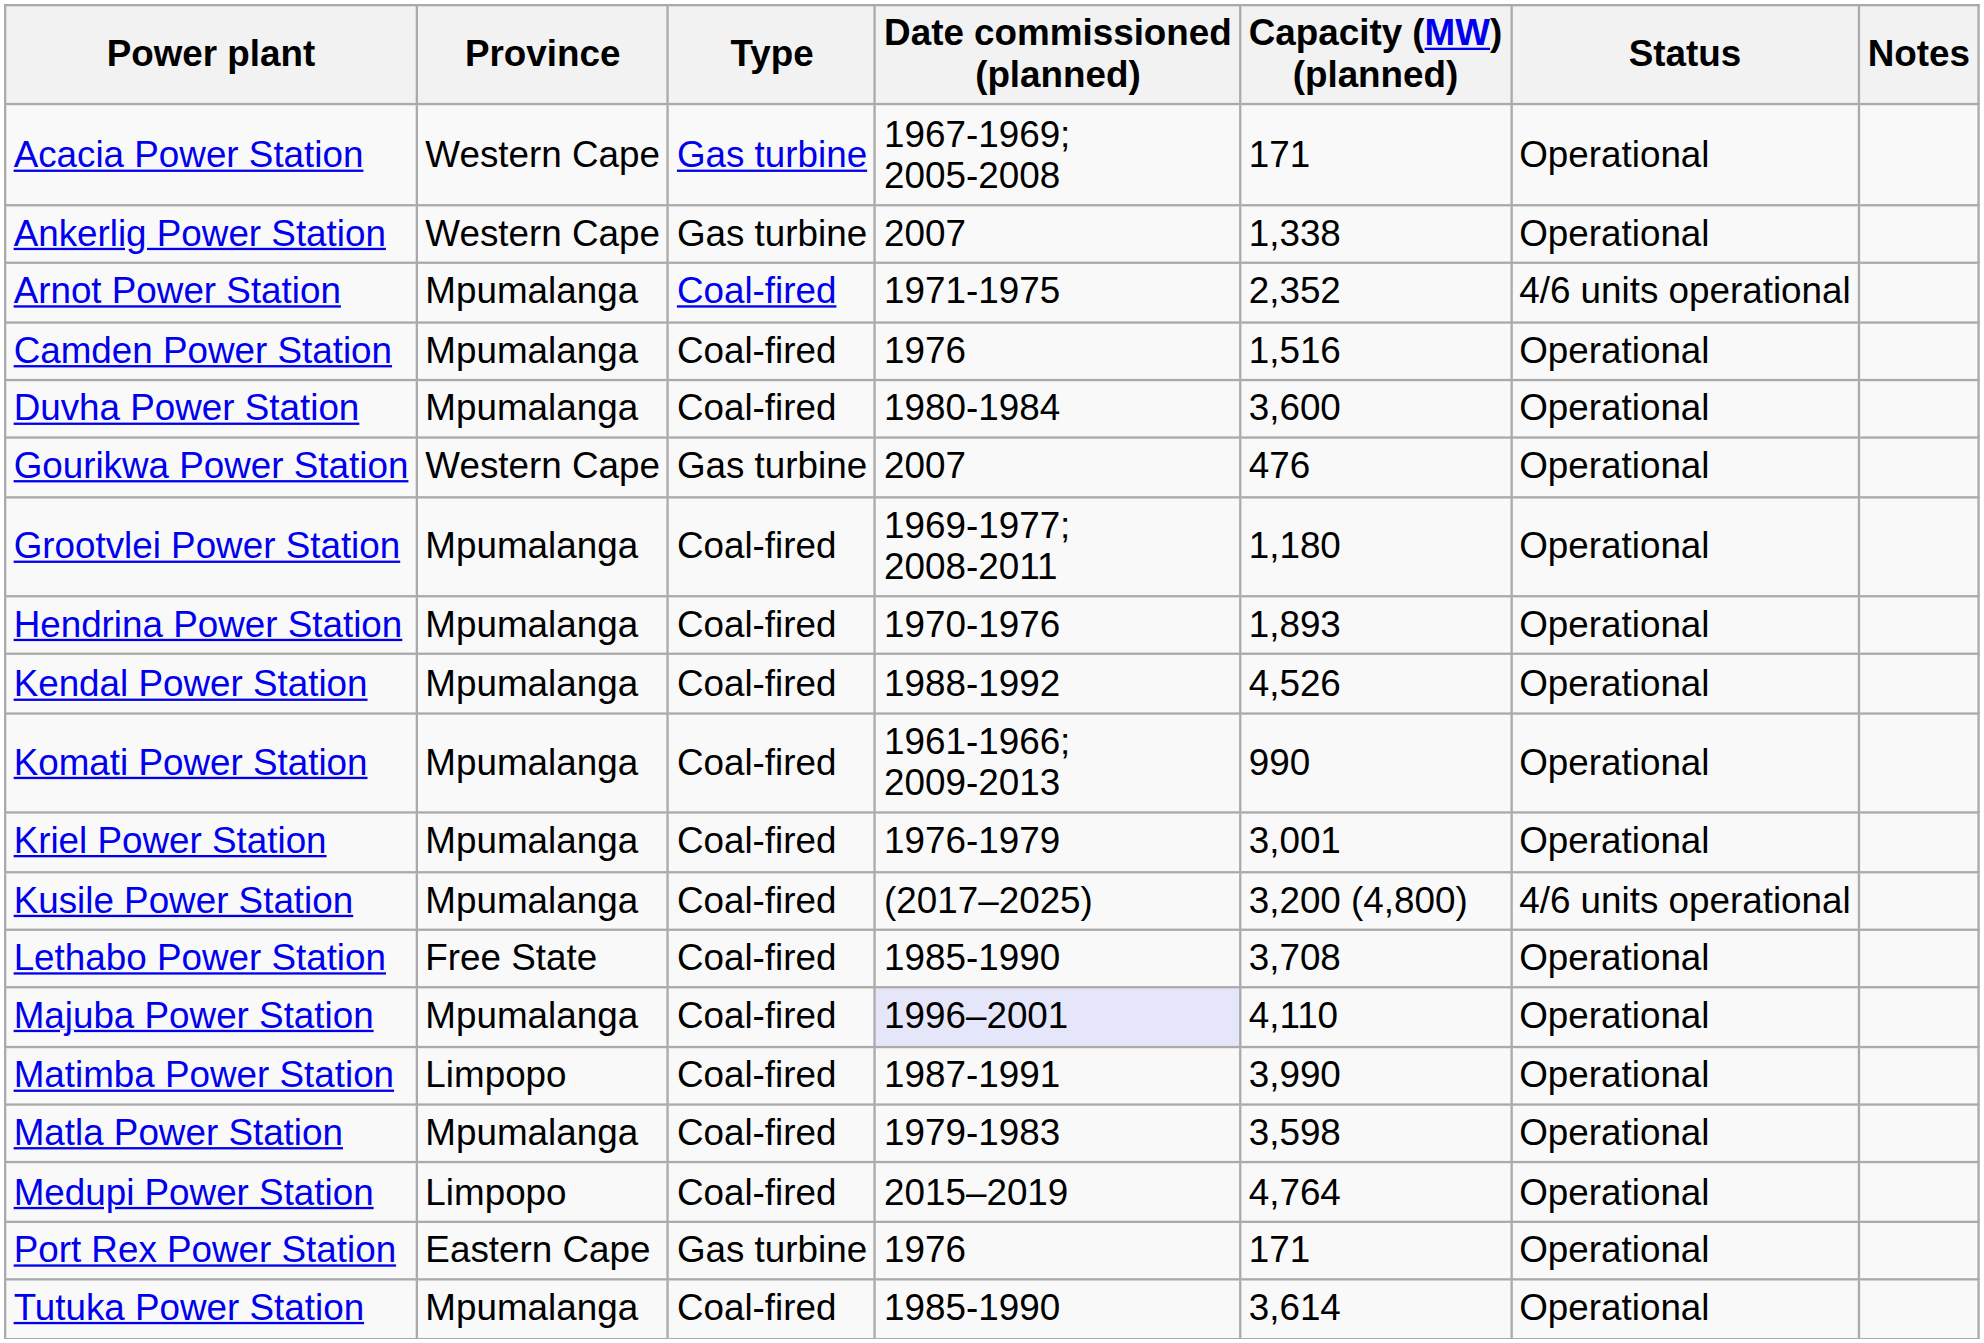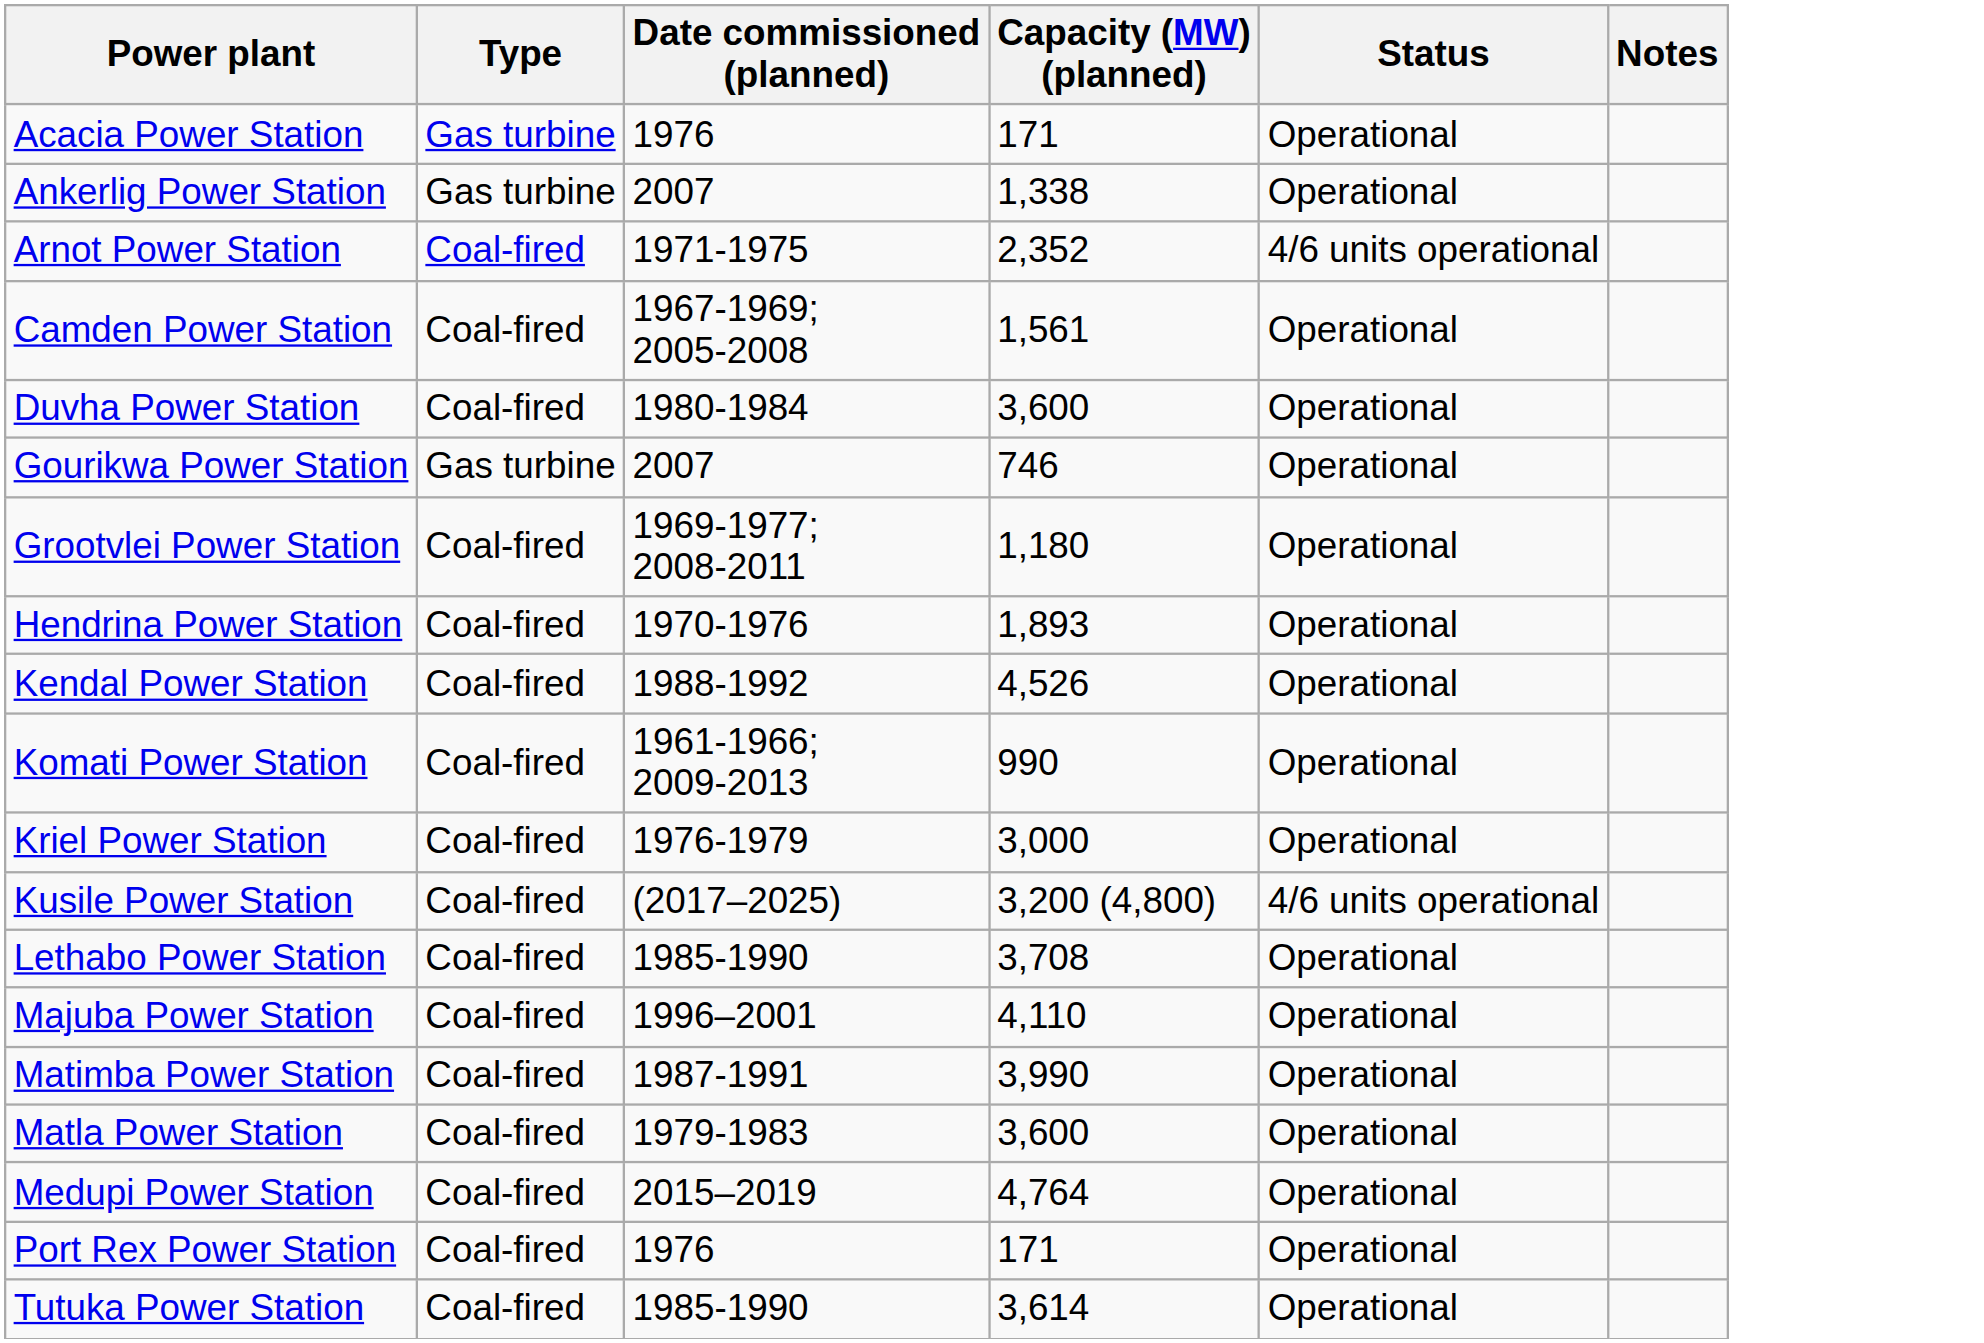- column: Province | Western Cape | Western Cape | Mpumalanga | Mpumalanga | Mpumalanga | Western Cape | Mpumalanga | Mpumalanga | Mpumalanga | Mpumalanga | Mpumalanga | Mpumalanga | Free State | Mpumalanga | Limpopo | Mpumalanga | Limpopo | Eastern Cape | Mpumalanga
Acacia Power Station | Date commissioned (planned): 1967-1969; 2005-2008 -> 1976
Camden Power Station | Date commissioned (planned): 1976 -> 1967-1969; 2005-2008
Camden Power Station | Capacity (MW) (planned): 1,516 -> 1,561
Gourikwa Power Station | Capacity (MW) (planned): 476 -> 746
Kriel Power Station | Capacity (MW) (planned): 3,001 -> 3,000
Majuba Power Station | Date commissioned (planned): lavender background -> no background
Matla Power Station | Capacity (MW) (planned): 3,598 -> 3,600
Port Rex Power Station | Type: Gas turbine -> Coal-fired
